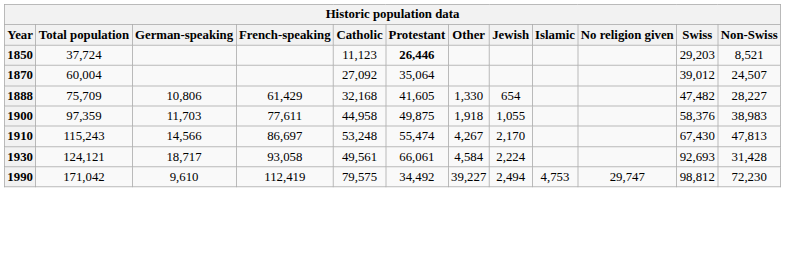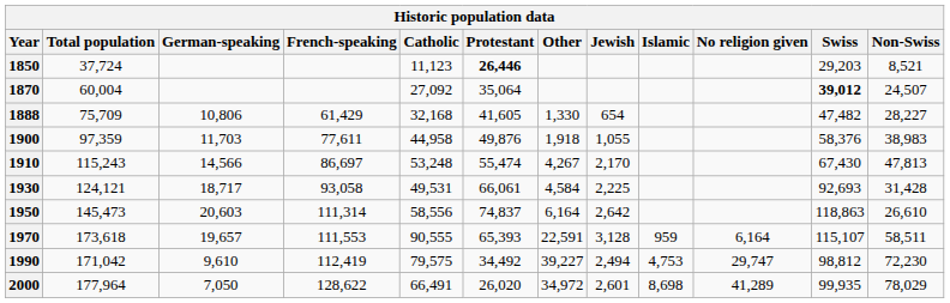1870 | Swiss: normal -> bold
1900 | Protestant: 49,875 -> 49,876
1930 | Catholic: 49,561 -> 49,531
1930 | Jewish: 2,224 -> 2,225
+ row: 1950 | 145,473 | 20,603 | 111,314 | 58,556 | 74,837 | 6,164 | 2,642 | 118,863 | 26,610
+ row: 1970 | 173,618 | 19,657 | 111,553 | 90,555 | 65,393 | 22,591 | 3,128 | 959 | 6,164 | 115,107 | 58,511
+ row: 2000 | 177,964 | 7,050 | 128,622 | 66,491 | 26,020 | 34,972 | 2,601 | 8,698 | 41,289 | 99,935 | 78,029
